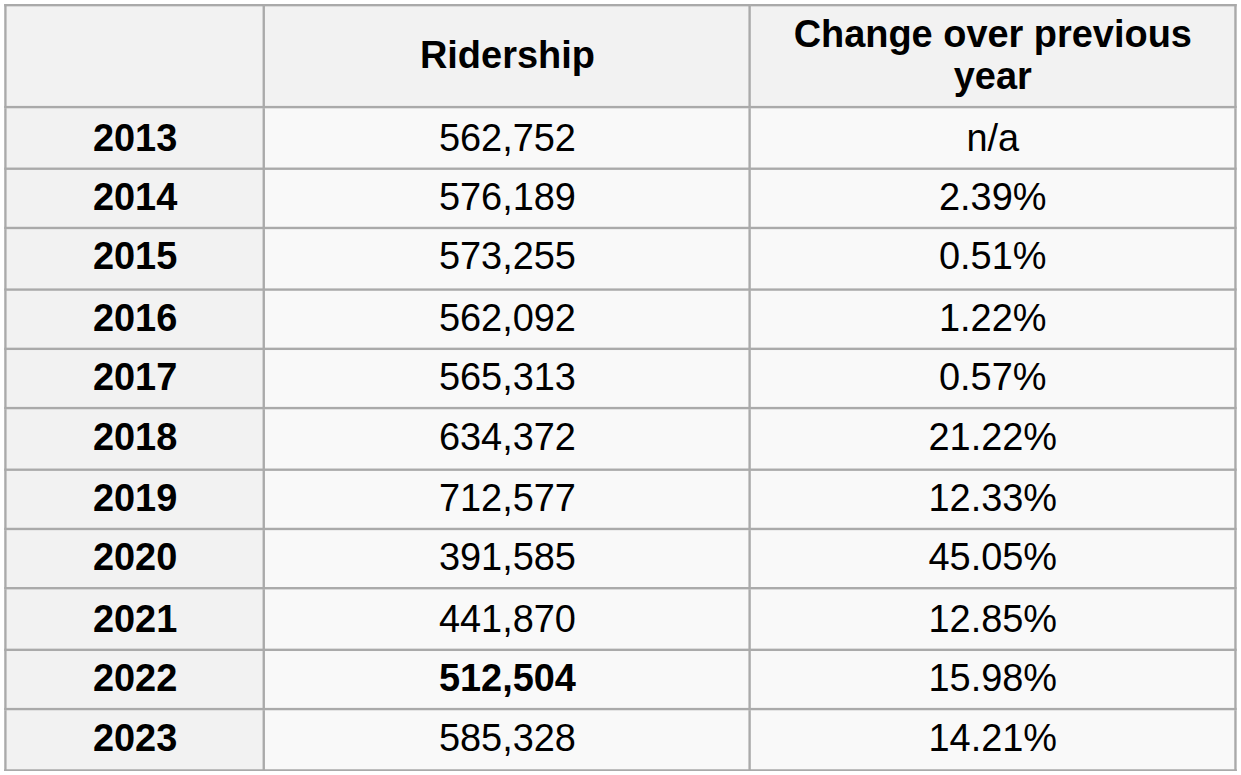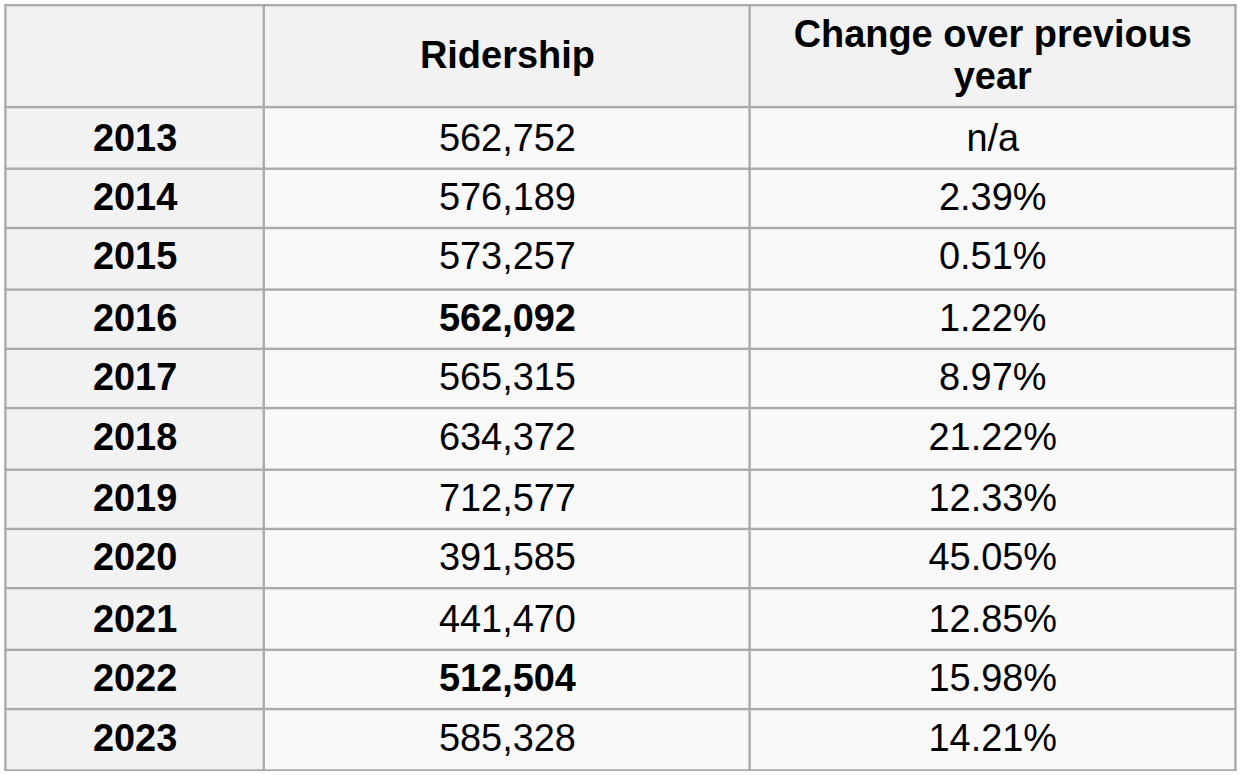2015 | Ridership: 573,255 -> 573,257
2016 | Ridership: normal -> bold
2017 | Ridership: 565,313 -> 565,315
2017 | Change over previous year: 0.57% -> 8.97%
2021 | Ridership: 441,870 -> 441,470
